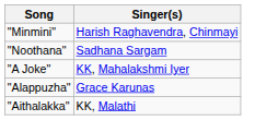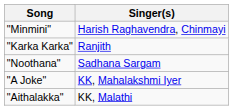+ row: "Karka Karka" | Ranjith
- row: "Alappuzha" | Grace Karunas
